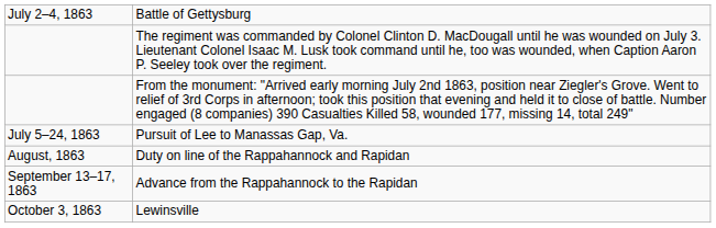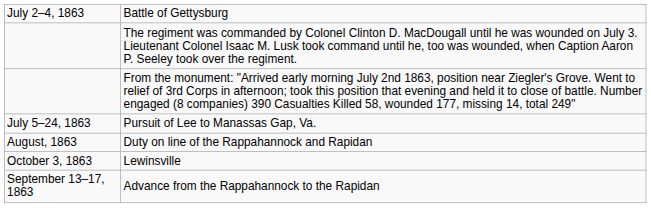rows swapped: Advance from the Rappahannock to the Rapidan <-> Lewinsville
